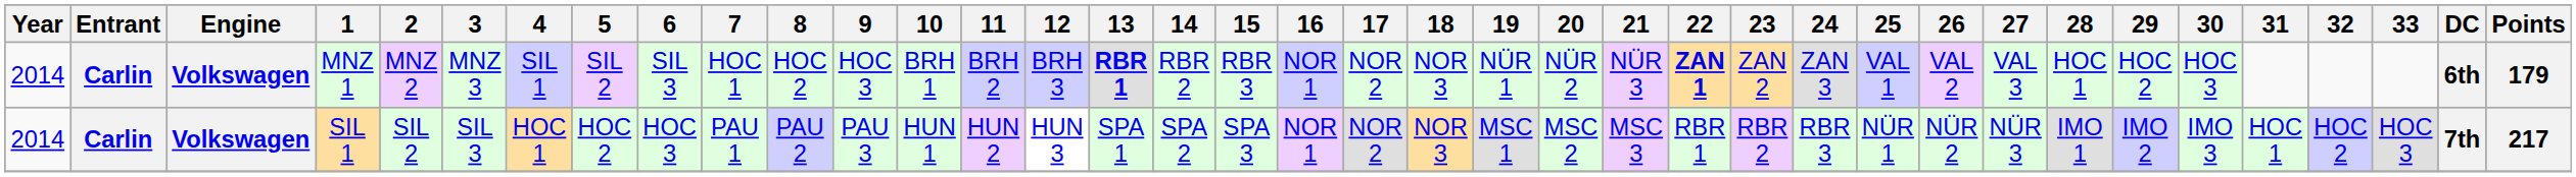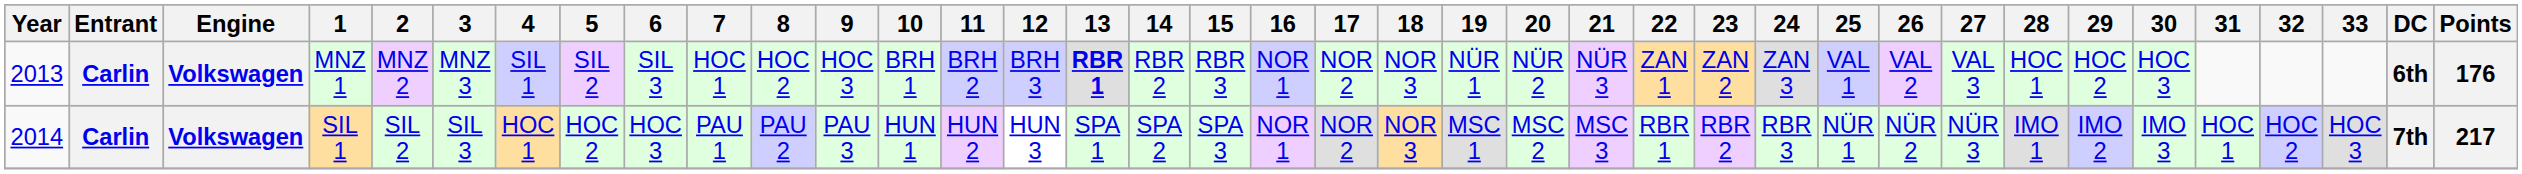MNZ 1 | Year: 2014 -> 2013
MNZ 1 | 22: bold -> normal
MNZ 1 | Points: 179 -> 176
